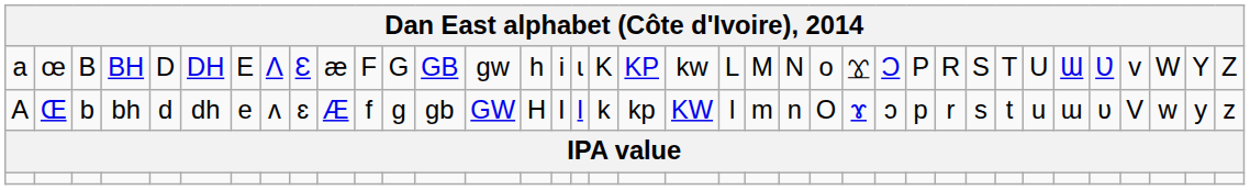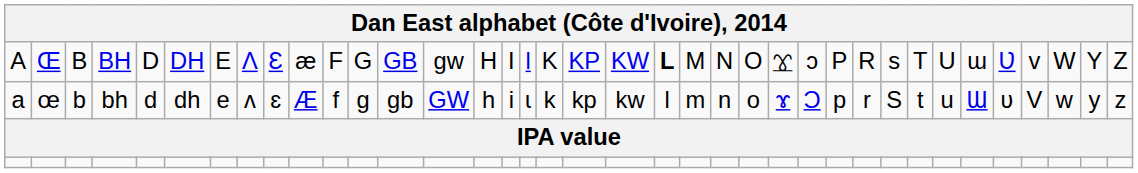BH | column 1: a -> A
BH | column 2: œ -> Œ
BH | column 15: h -> H
BH | column 16: i -> I
BH | column 17: ɩ -> Ɩ
BH | column 20: kw -> KW
BH | column 21: normal -> bold
BH | column 24: o -> O
BH | column 26: Ɔ -> ɔ
BH | column 29: S -> s
BH | column 32: Ɯ -> ɯ
bh | column 1: A -> a
bh | column 2: Œ -> œ
bh | column 15: H -> h
bh | column 16: I -> i
bh | column 17: Ɩ -> ɩ
bh | column 20: KW -> kw
bh | column 24: O -> o
bh | column 26: ɔ -> Ɔ
bh | column 29: s -> S
bh | column 32: ɯ -> Ɯ
